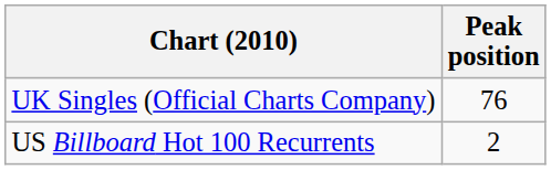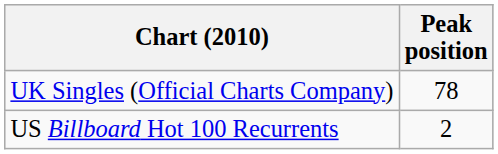UK Singles (Official Charts Company) | Peak position: 76 -> 78
